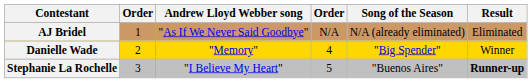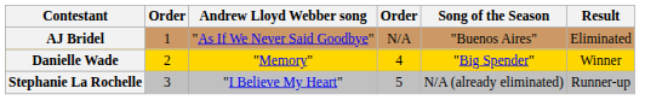AJ Bridel | Song of the Season: N/A (already eliminated) -> "Buenos Aires"
Stephanie La Rochelle | Song of the Season: "Buenos Aires" -> N/A (already eliminated)
Stephanie La Rochelle | Result: bold -> normal
